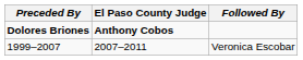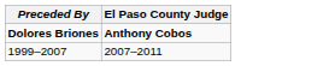- column: Followed By | Veronica Escobar
